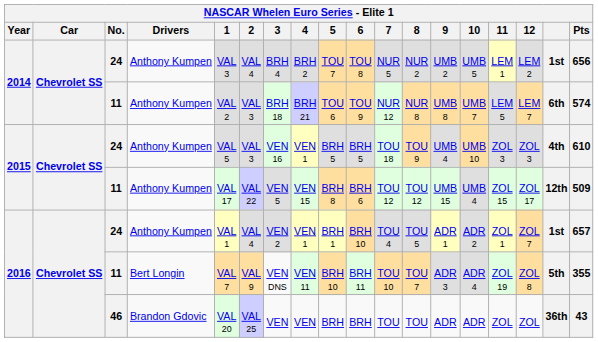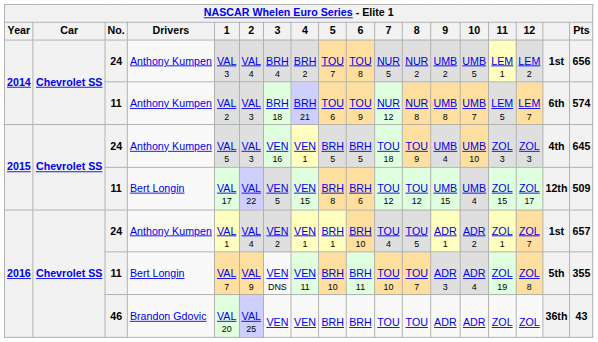2015 / 24 | Pts: 610 -> 645
2015 / 11 | Drivers: Anthony Kumpen -> Bert Longin
